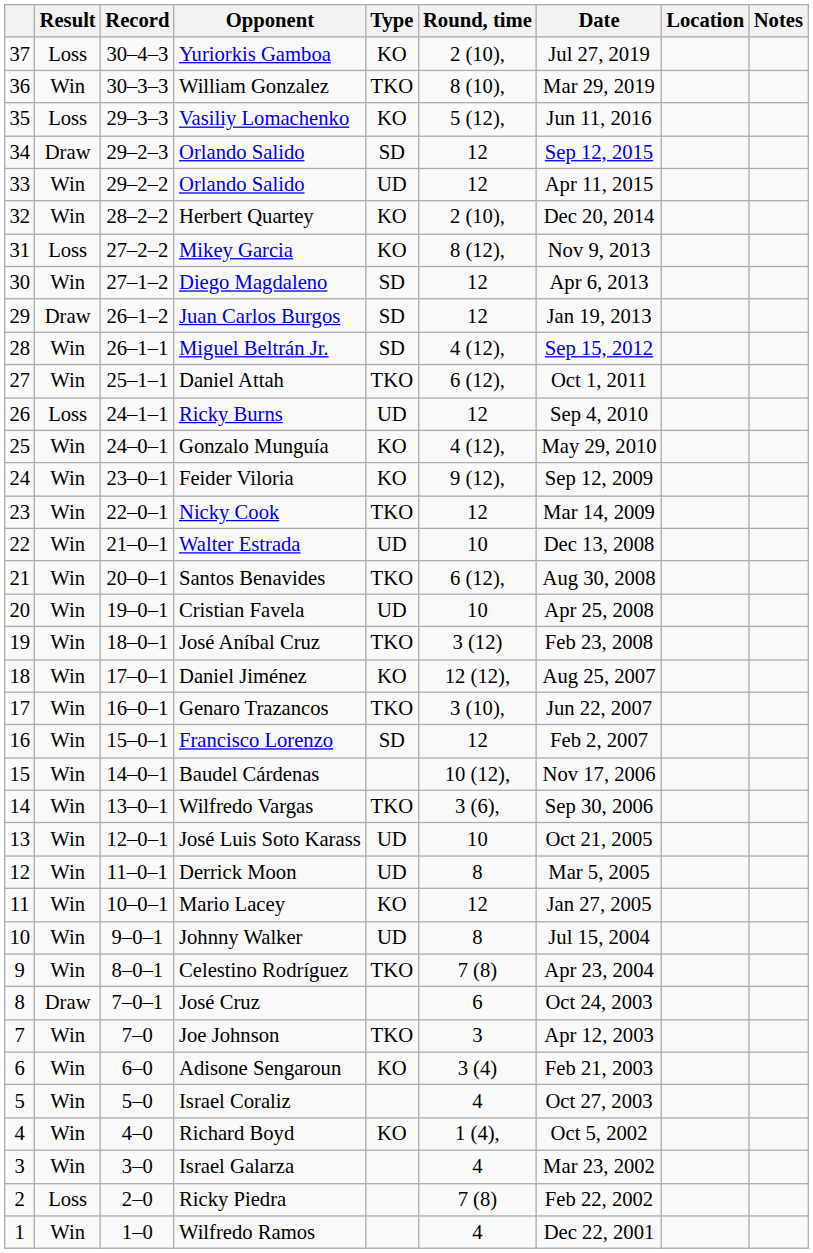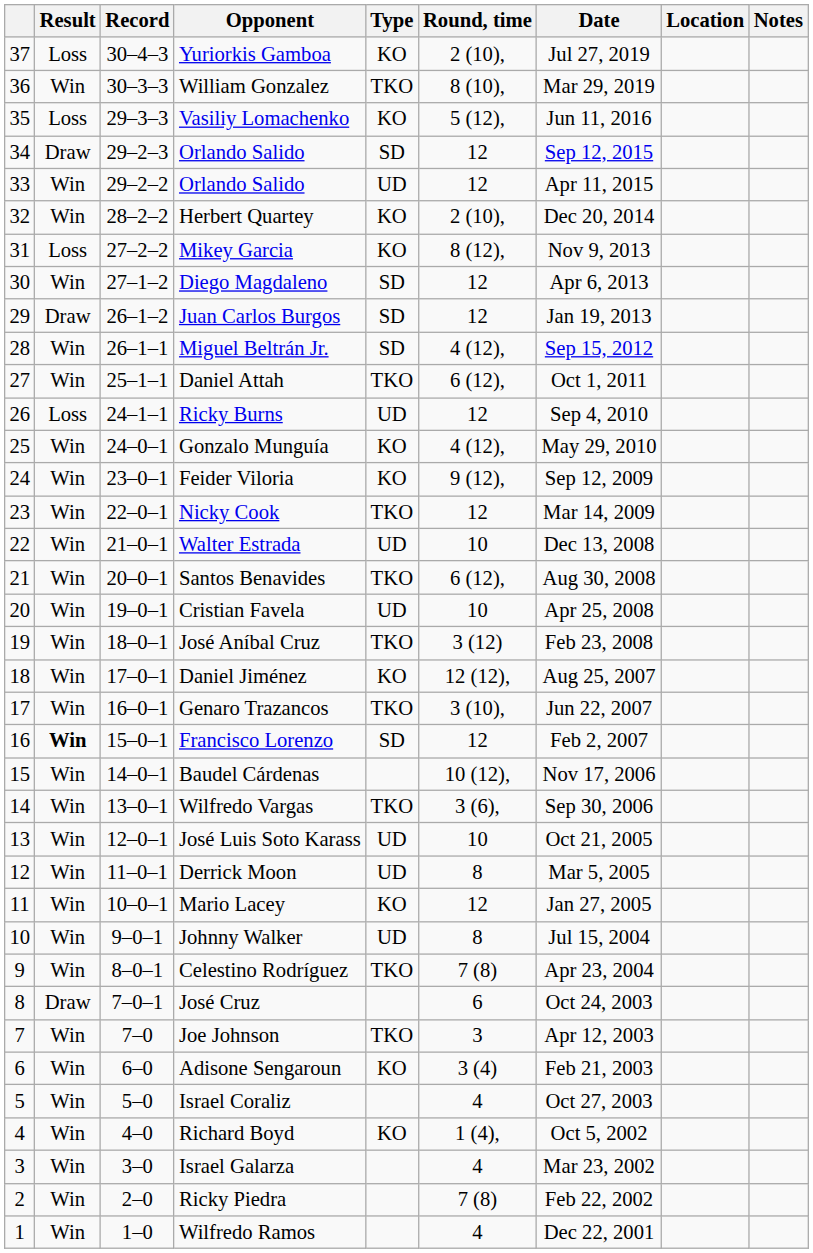Francisco Lorenzo | Result: normal -> bold
Ricky Piedra | Result: Loss -> Win
